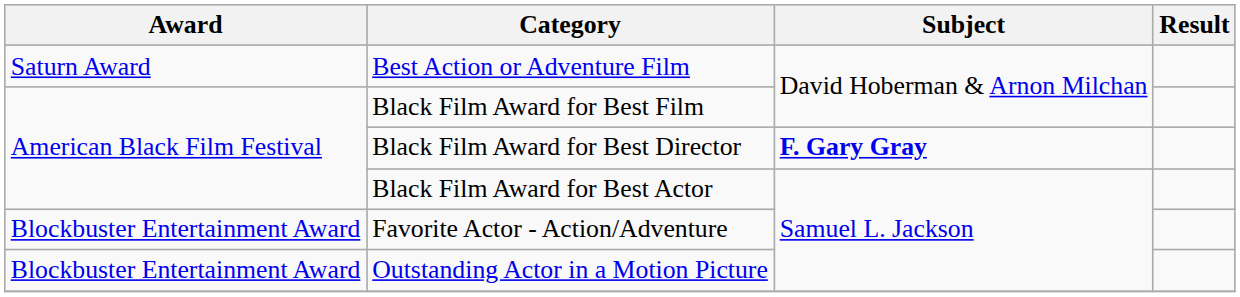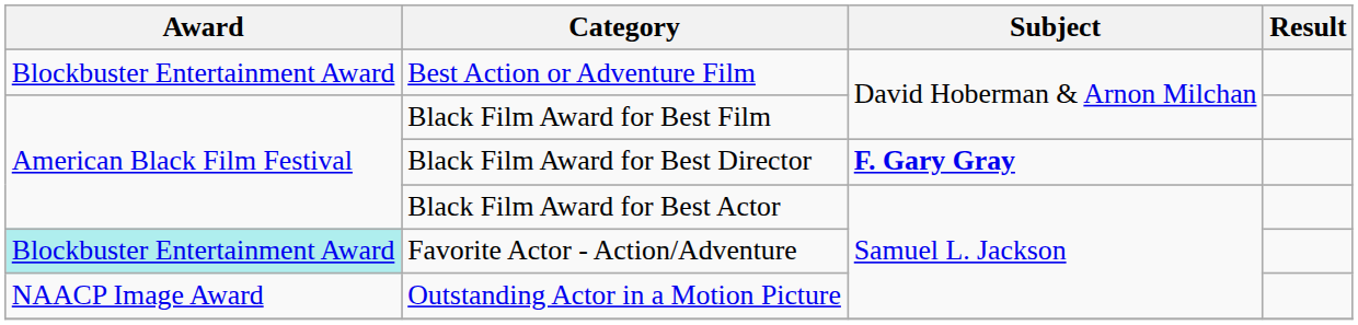Best Action or Adventure Film | Award: Saturn Award -> Blockbuster Entertainment Award
Favorite Actor - Action/Adventure | Award: no background -> paleturquoise background
Outstanding Actor in a Motion Picture | Award: Blockbuster Entertainment Award -> NAACP Image Award
